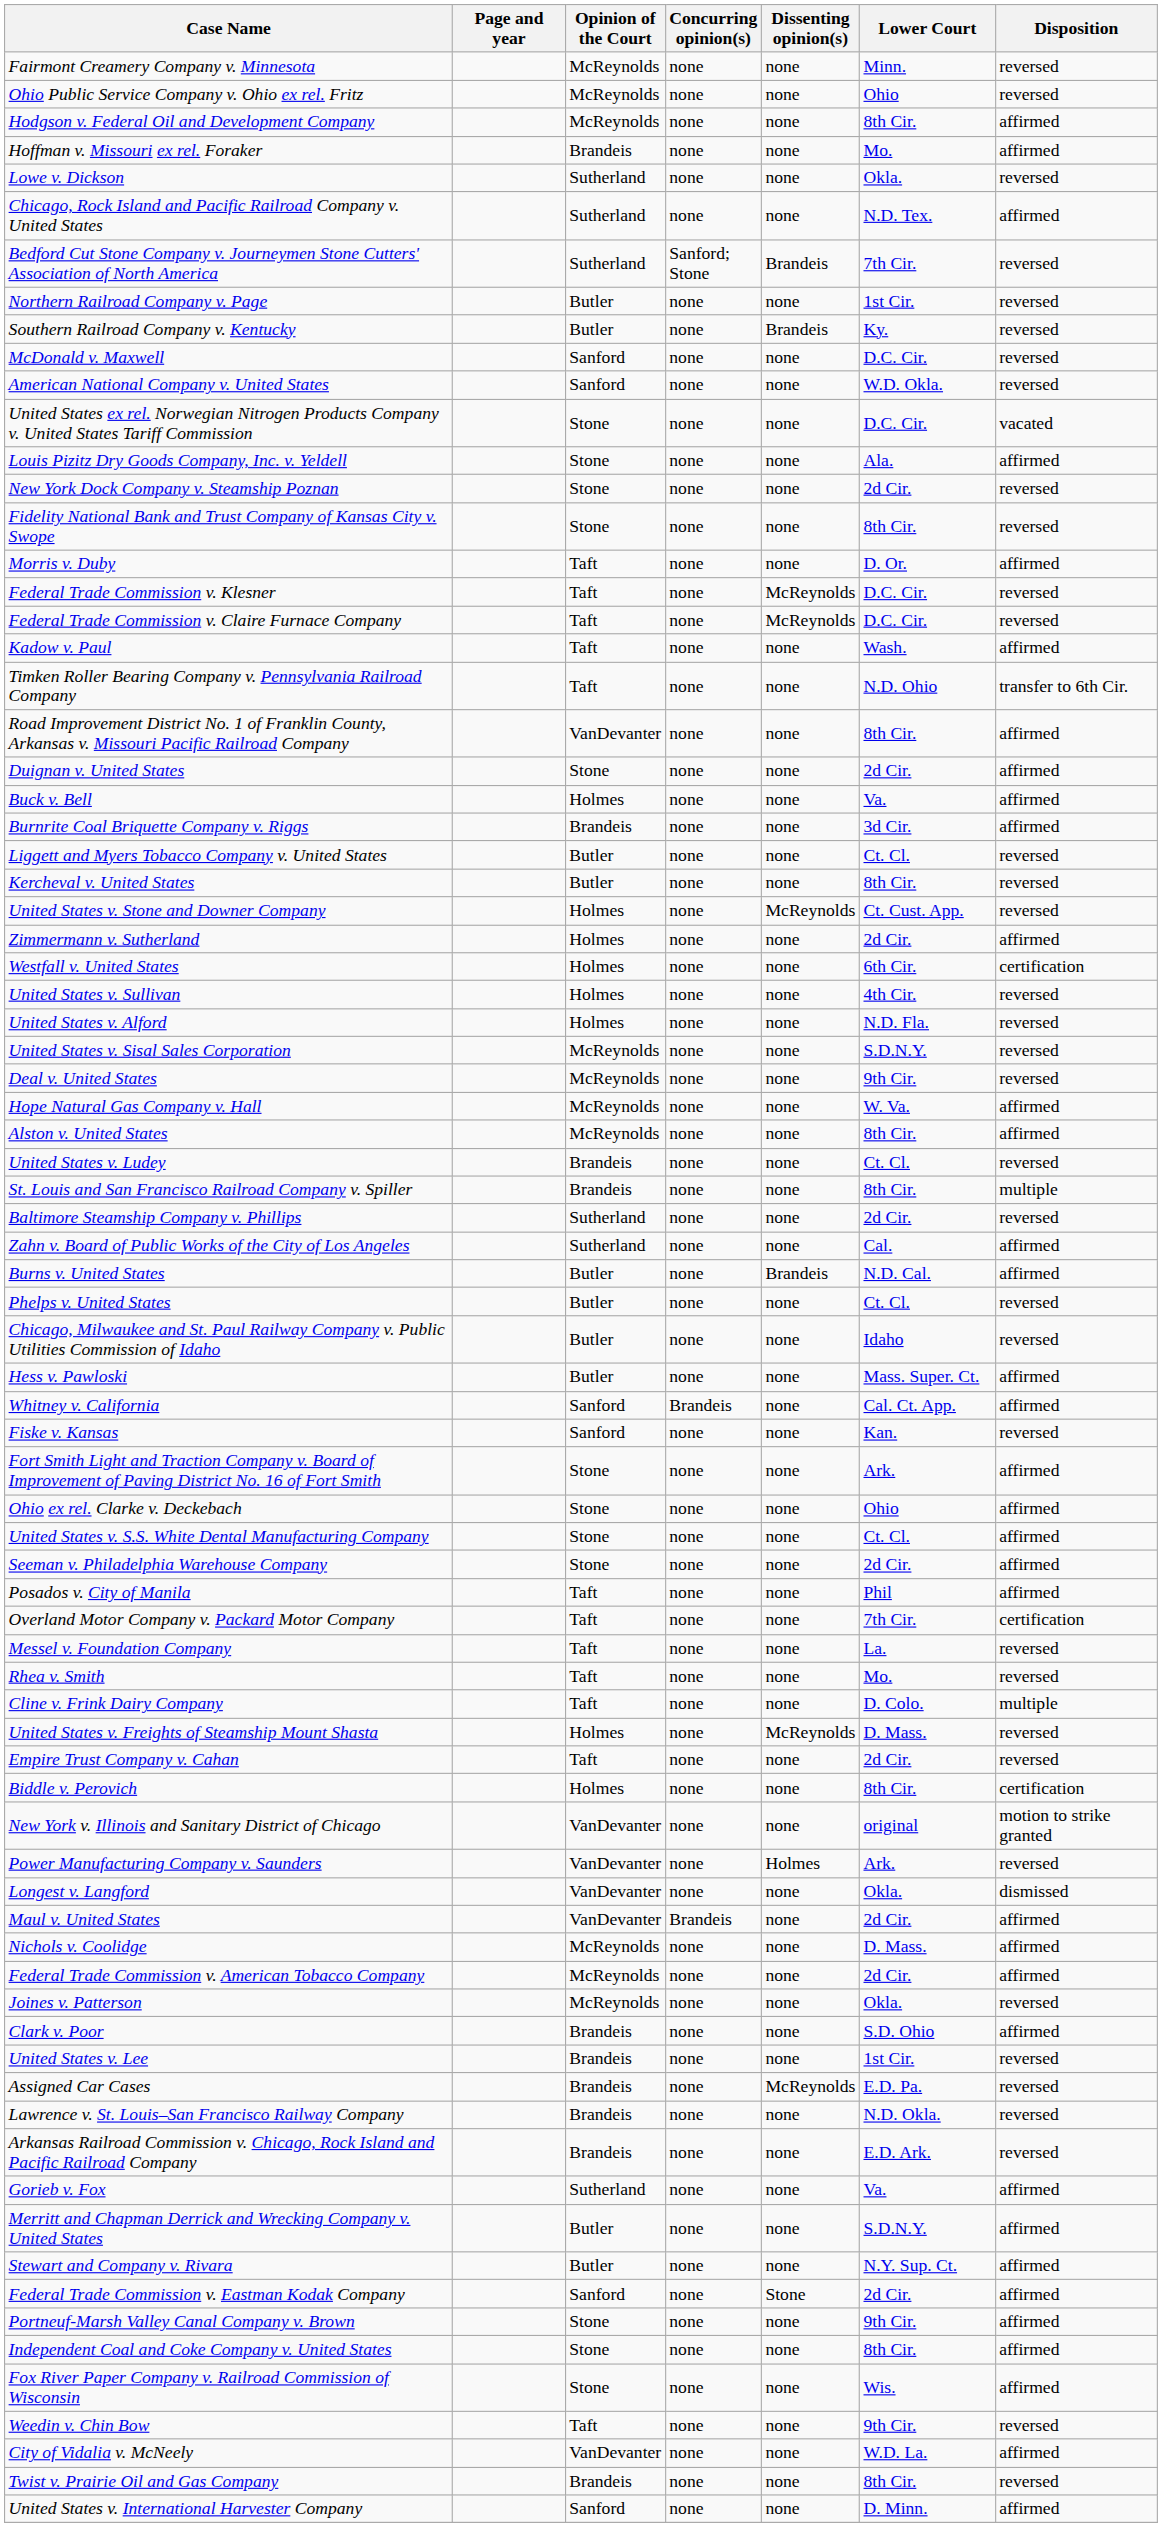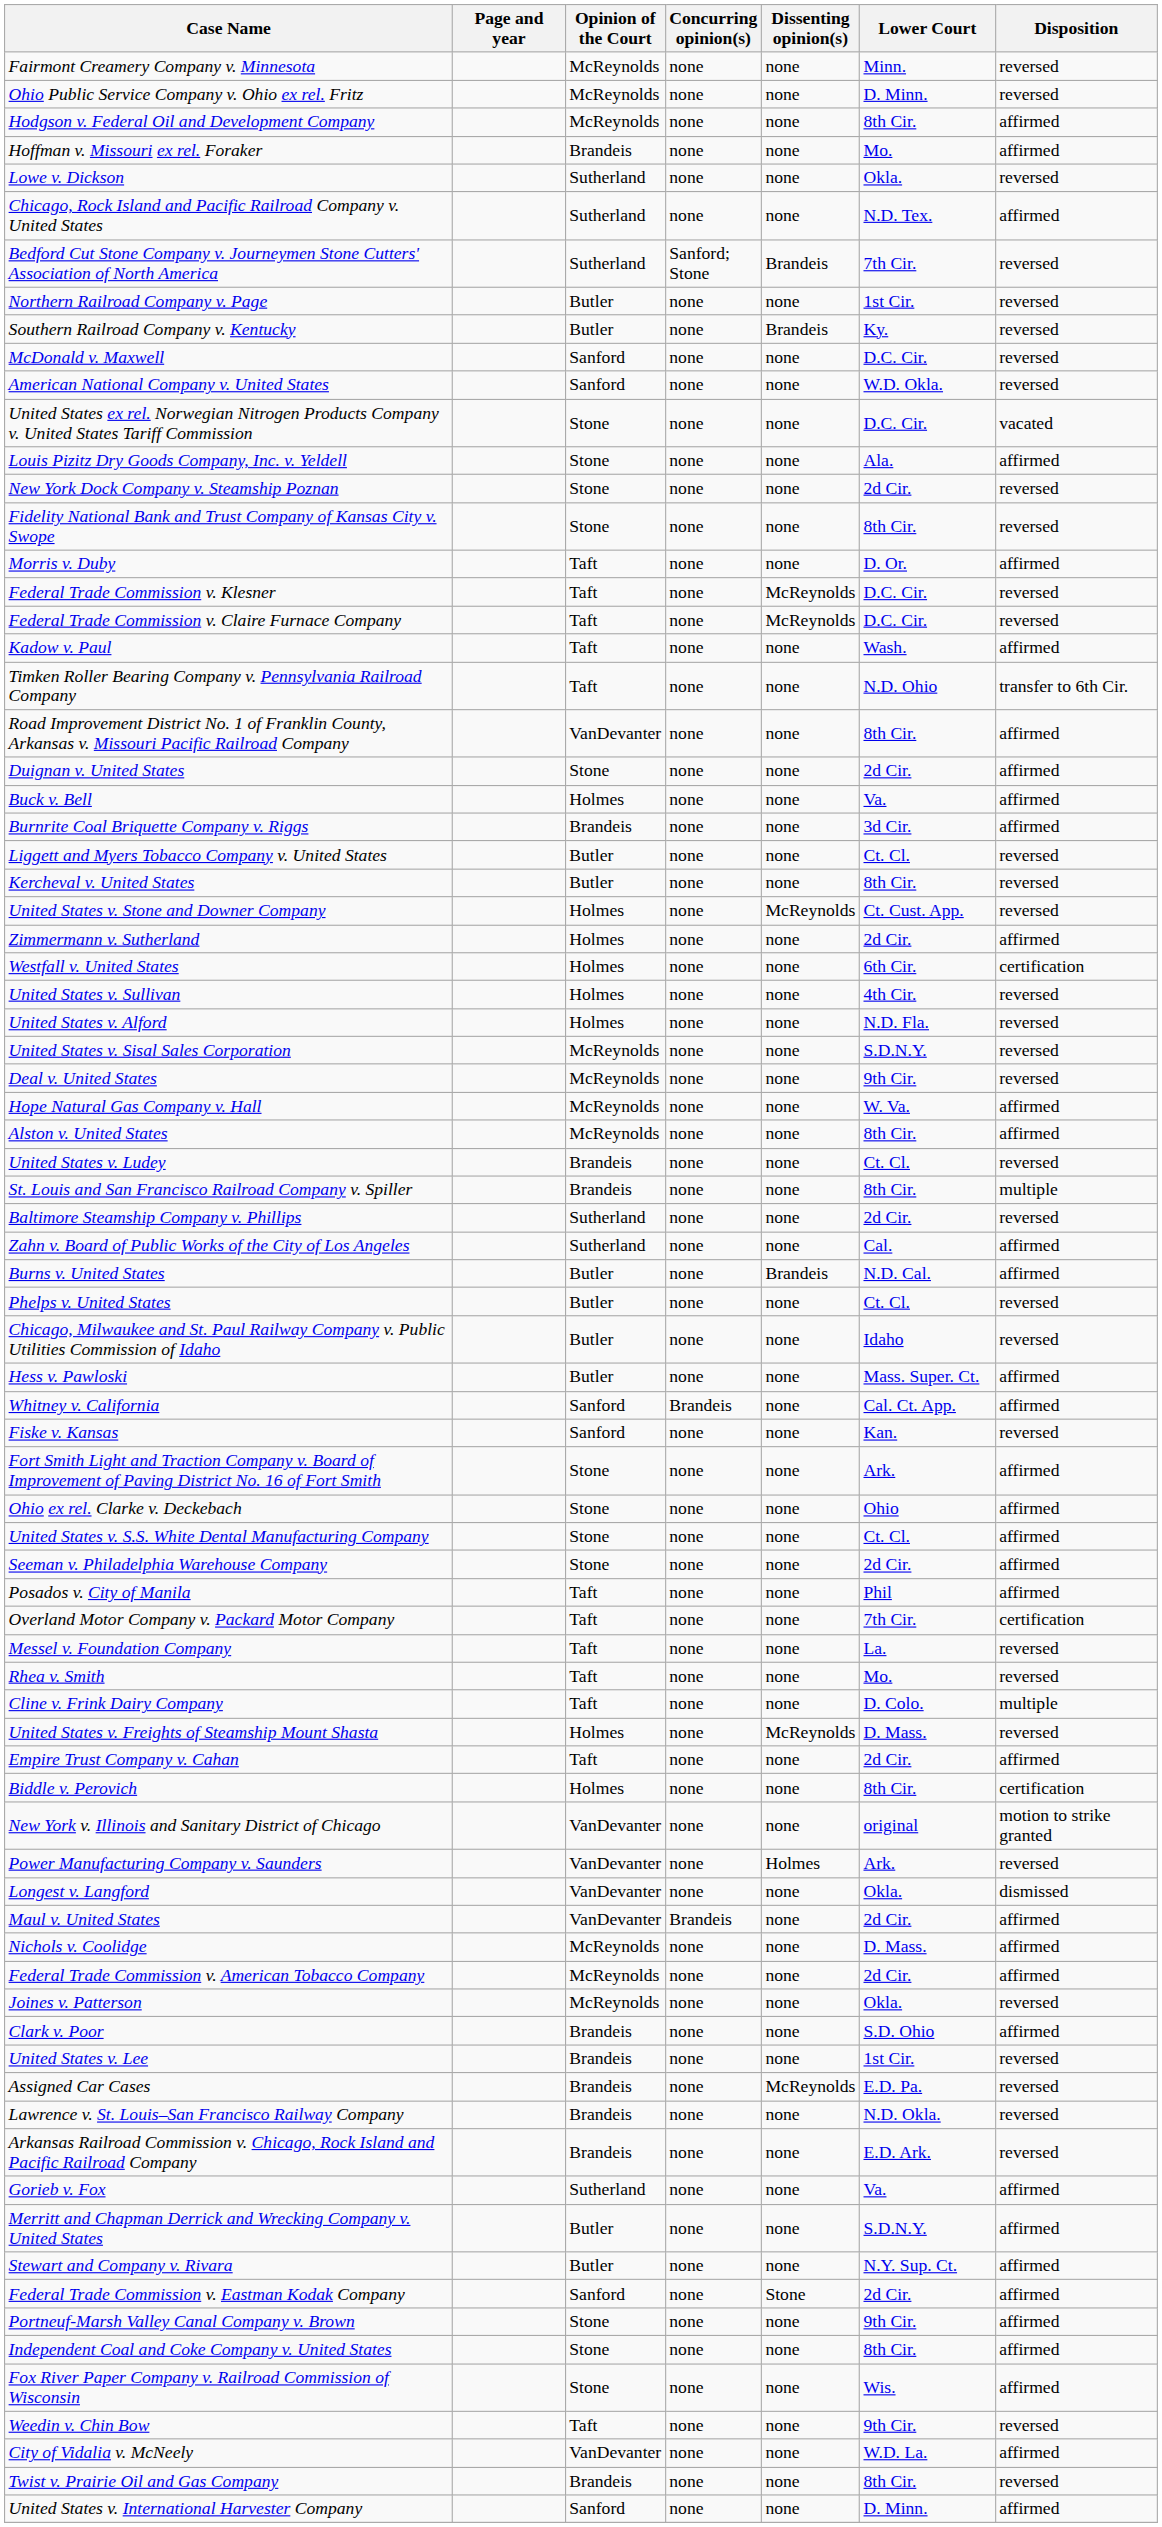Ohio Public Service Company v. Ohio ex rel. Fritz | Lower Court: Ohio -> D. Minn.
Empire Trust Company v. Cahan | Disposition: reversed -> affirmed
